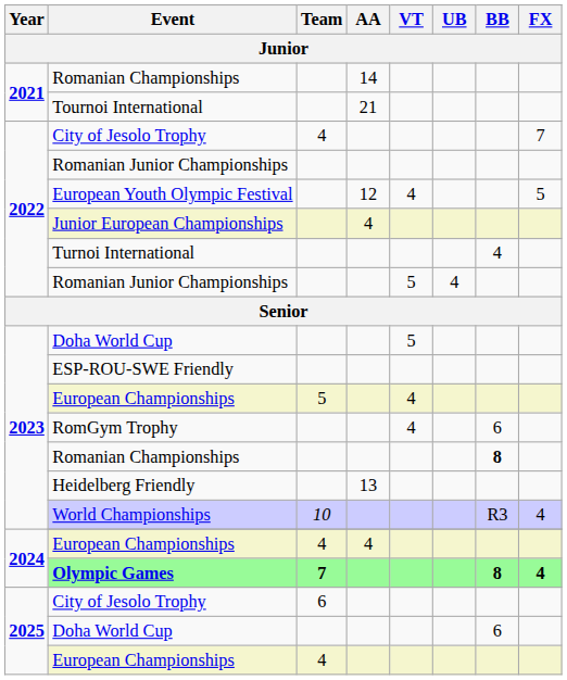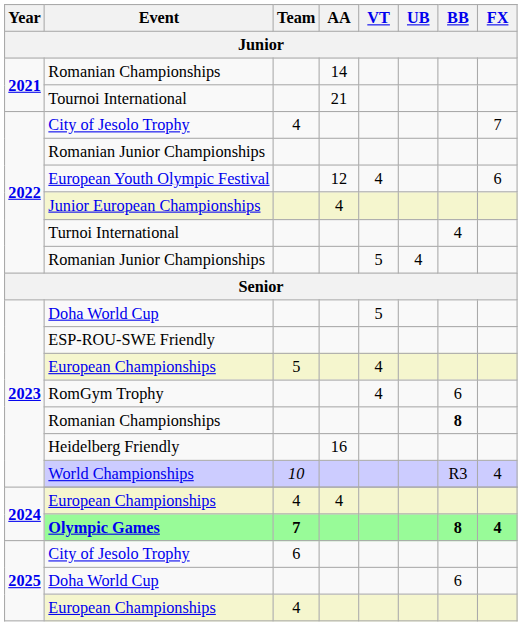European Youth Olympic Festival | FX: 5 -> 6
Heidelberg Friendly | AA: 13 -> 16
